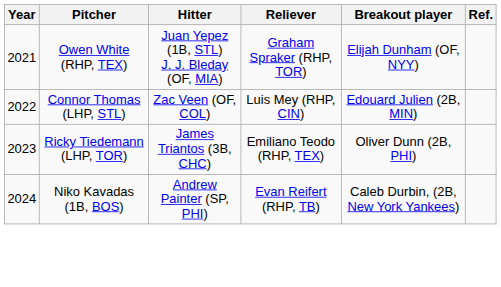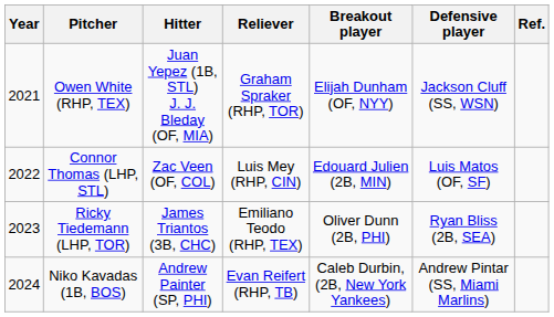+ column: Defensive player | Jackson Cluff (SS, WSN) | Luis Matos (OF, SF) | Ryan Bliss (2B, SEA) | Andrew Pintar (SS, Miami Marlins)
